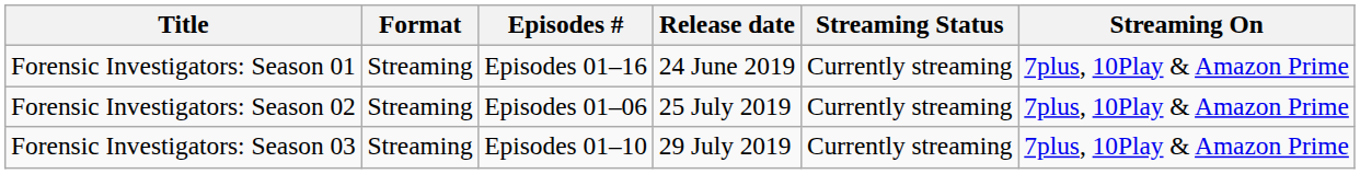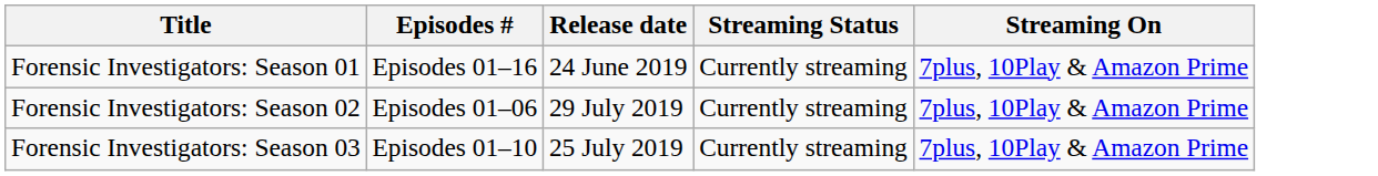- column: Format | Streaming | Streaming | Streaming
Forensic Investigators: Season 02 | Release date: 25 July 2019 -> 29 July 2019
Forensic Investigators: Season 03 | Release date: 29 July 2019 -> 25 July 2019
